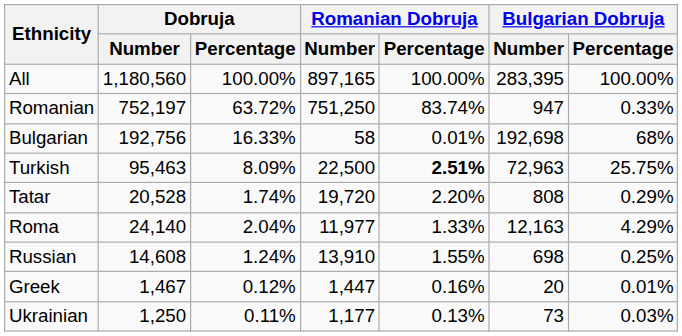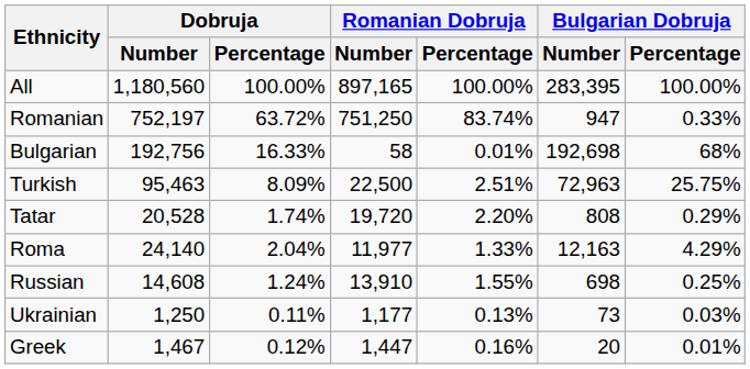Turkish | Romanian Dobruja / Percentage: bold -> normal
rows swapped: Ukrainian <-> Greek
